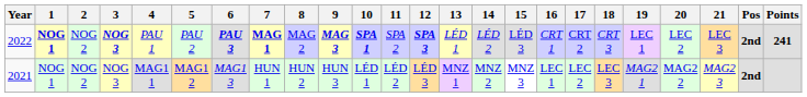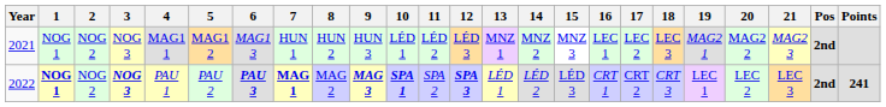rows swapped: 2021 <-> 2022
